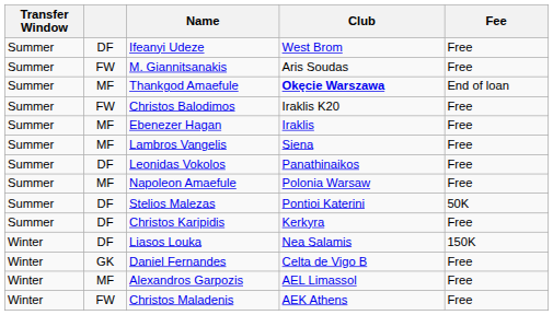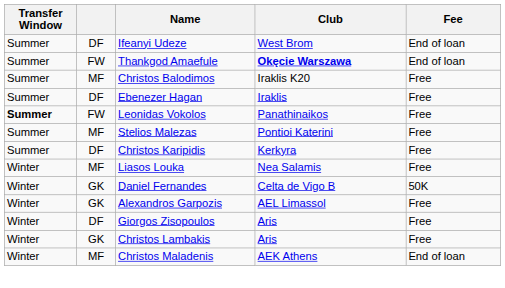Ifeanyi Udeze | Fee: Free -> End of loan
- row: Summer | FW | M. Giannitsanakis | Aris Soudas | Free
Thankgod Amaefule | column 2: MF -> FW
Christos Balodimos | column 2: FW -> MF
Ebenezer Hagan | column 2: MF -> DF
- row: Summer | MF | Lambros Vangelis | Siena | Free
Leonidas Vokolos | Transfer Window: normal -> bold
Leonidas Vokolos | column 2: DF -> FW
- row: Summer | MF | Napoleon Amaefule | Polonia Warsaw | Free
Stelios Malezas | column 2: DF -> MF
Stelios Malezas | Fee: 50K -> Free
Liasos Louka | column 2: DF -> MF
Liasos Louka | Fee: 150K -> Free
Daniel Fernandes | Fee: Free -> 50K
Alexandros Garpozis | column 2: MF -> GK
+ row: Winter | DF | Giorgos Zisopoulos | Aris | Free
+ row: Winter | GK | Christos Lambakis | Aris | Free
Christos Maladenis | column 2: FW -> MF
Christos Maladenis | Fee: Free -> End of loan
